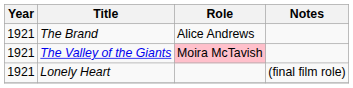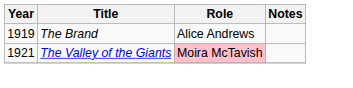The Brand | Year: 1921 -> 1919
- row: 1921 | Lonely Heart | (final film role)
